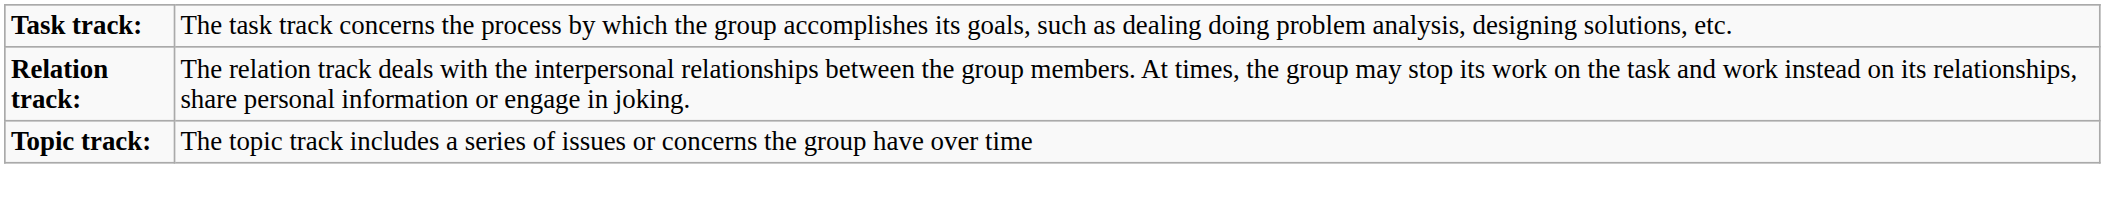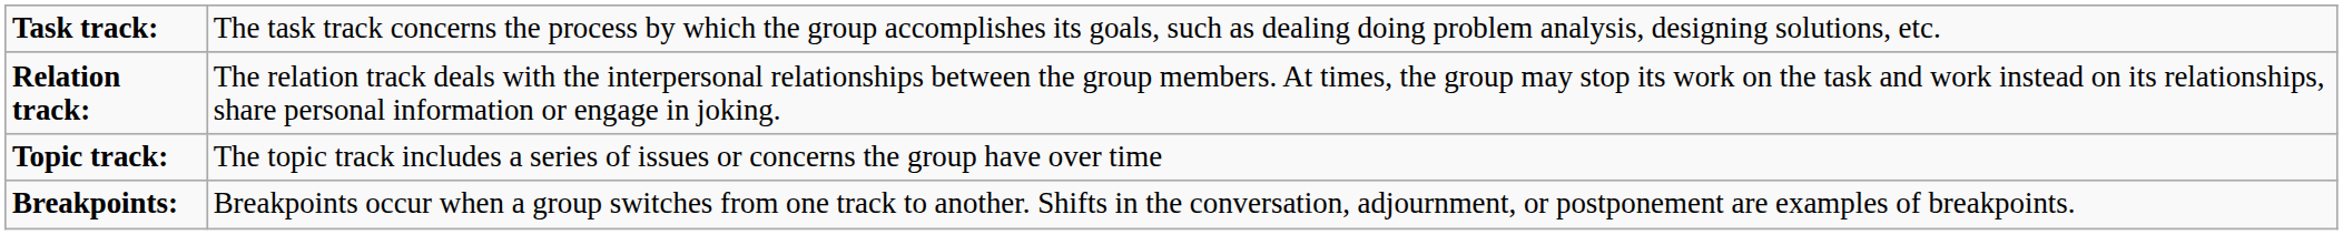+ row: Breakpoints: | Breakpoints occur when a group switches from one track to another. Shifts in the conversation, adjournment, or postponement are examples of breakpoints.
